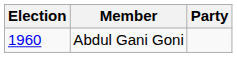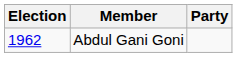Abdul Gani Goni | Election: 1960 -> 1962
